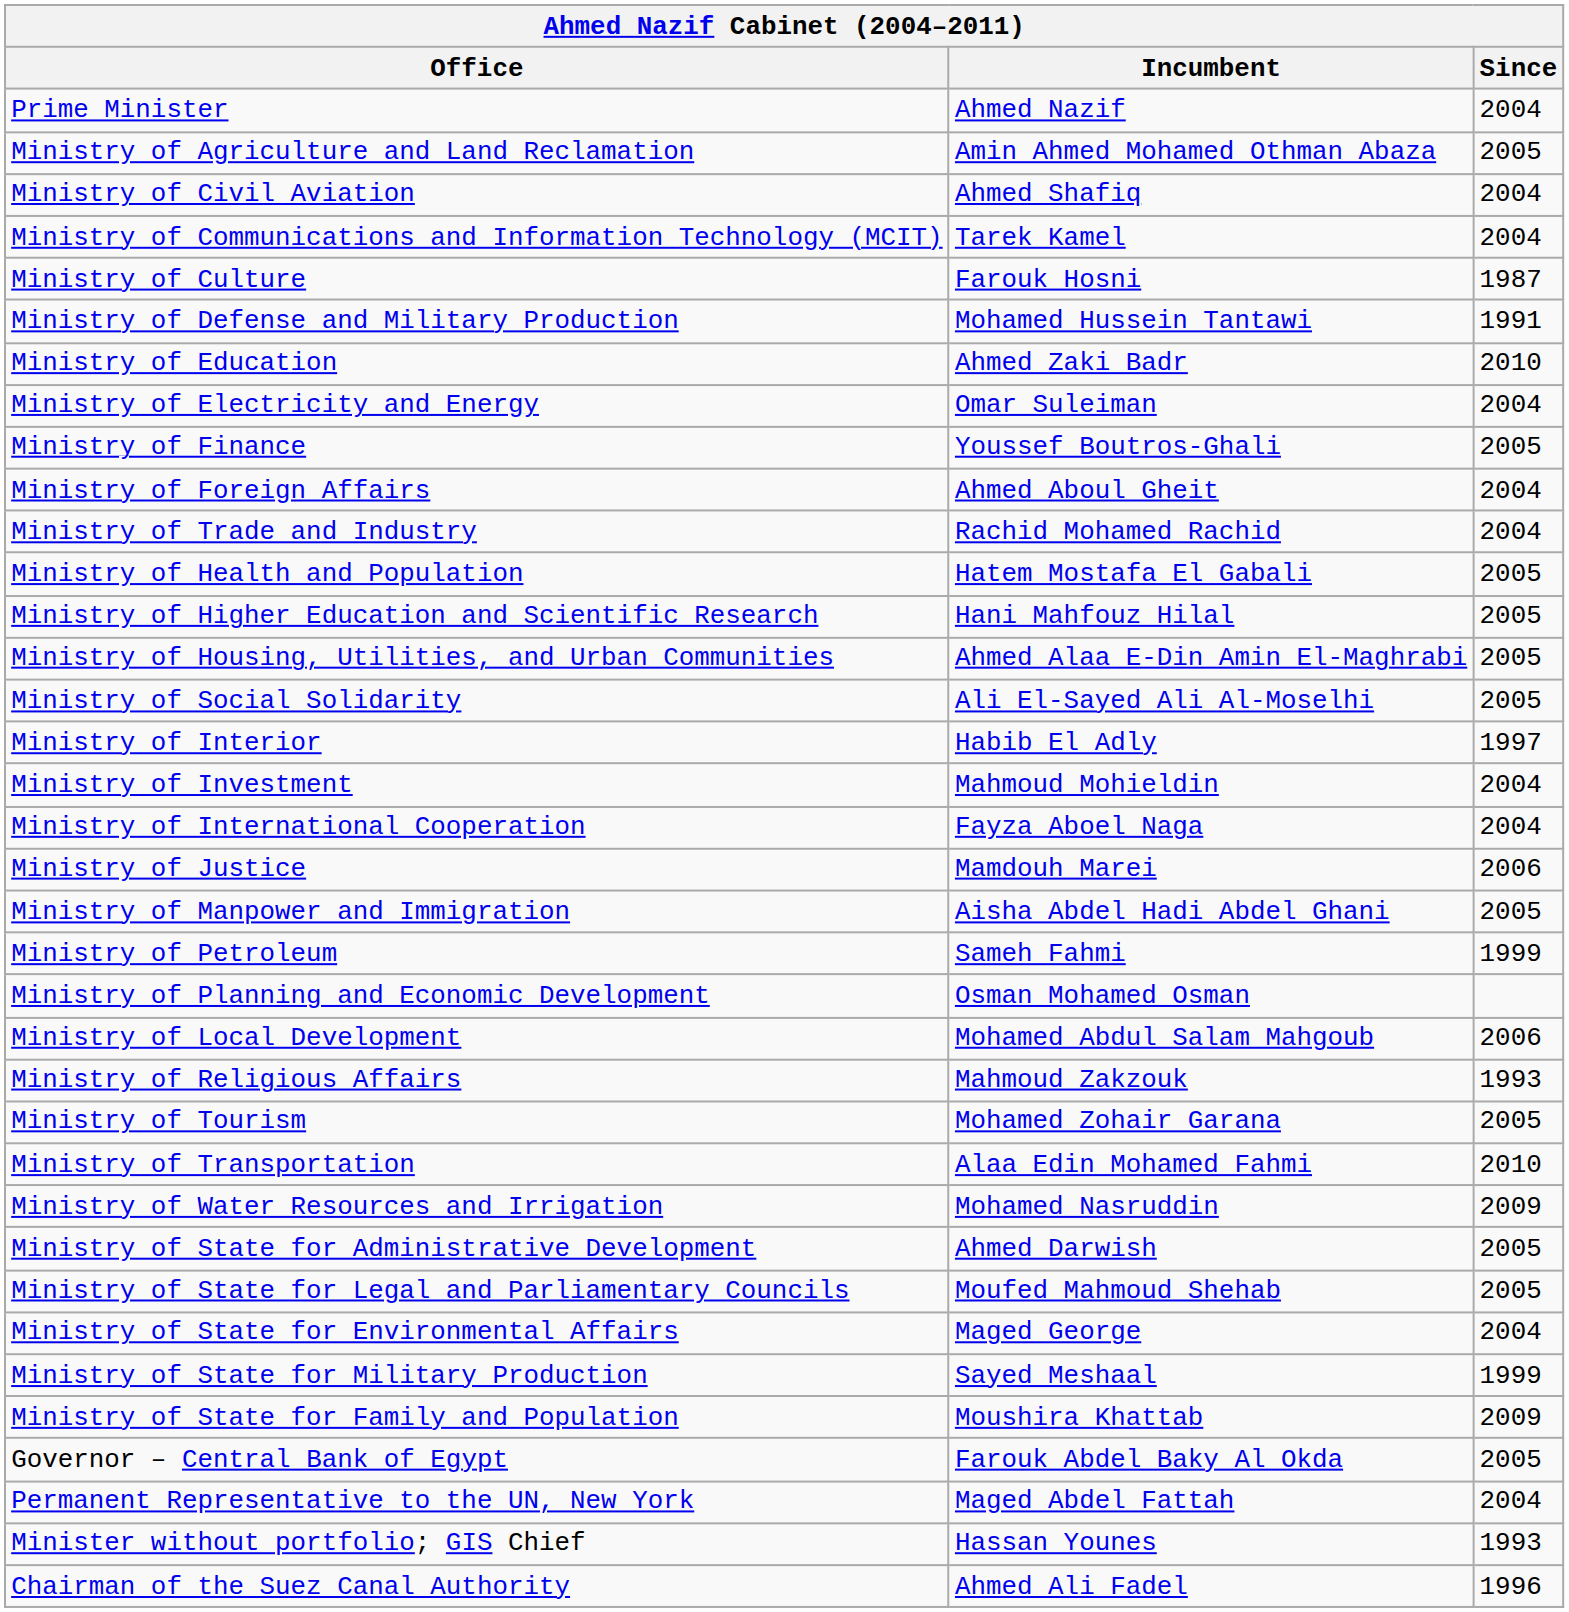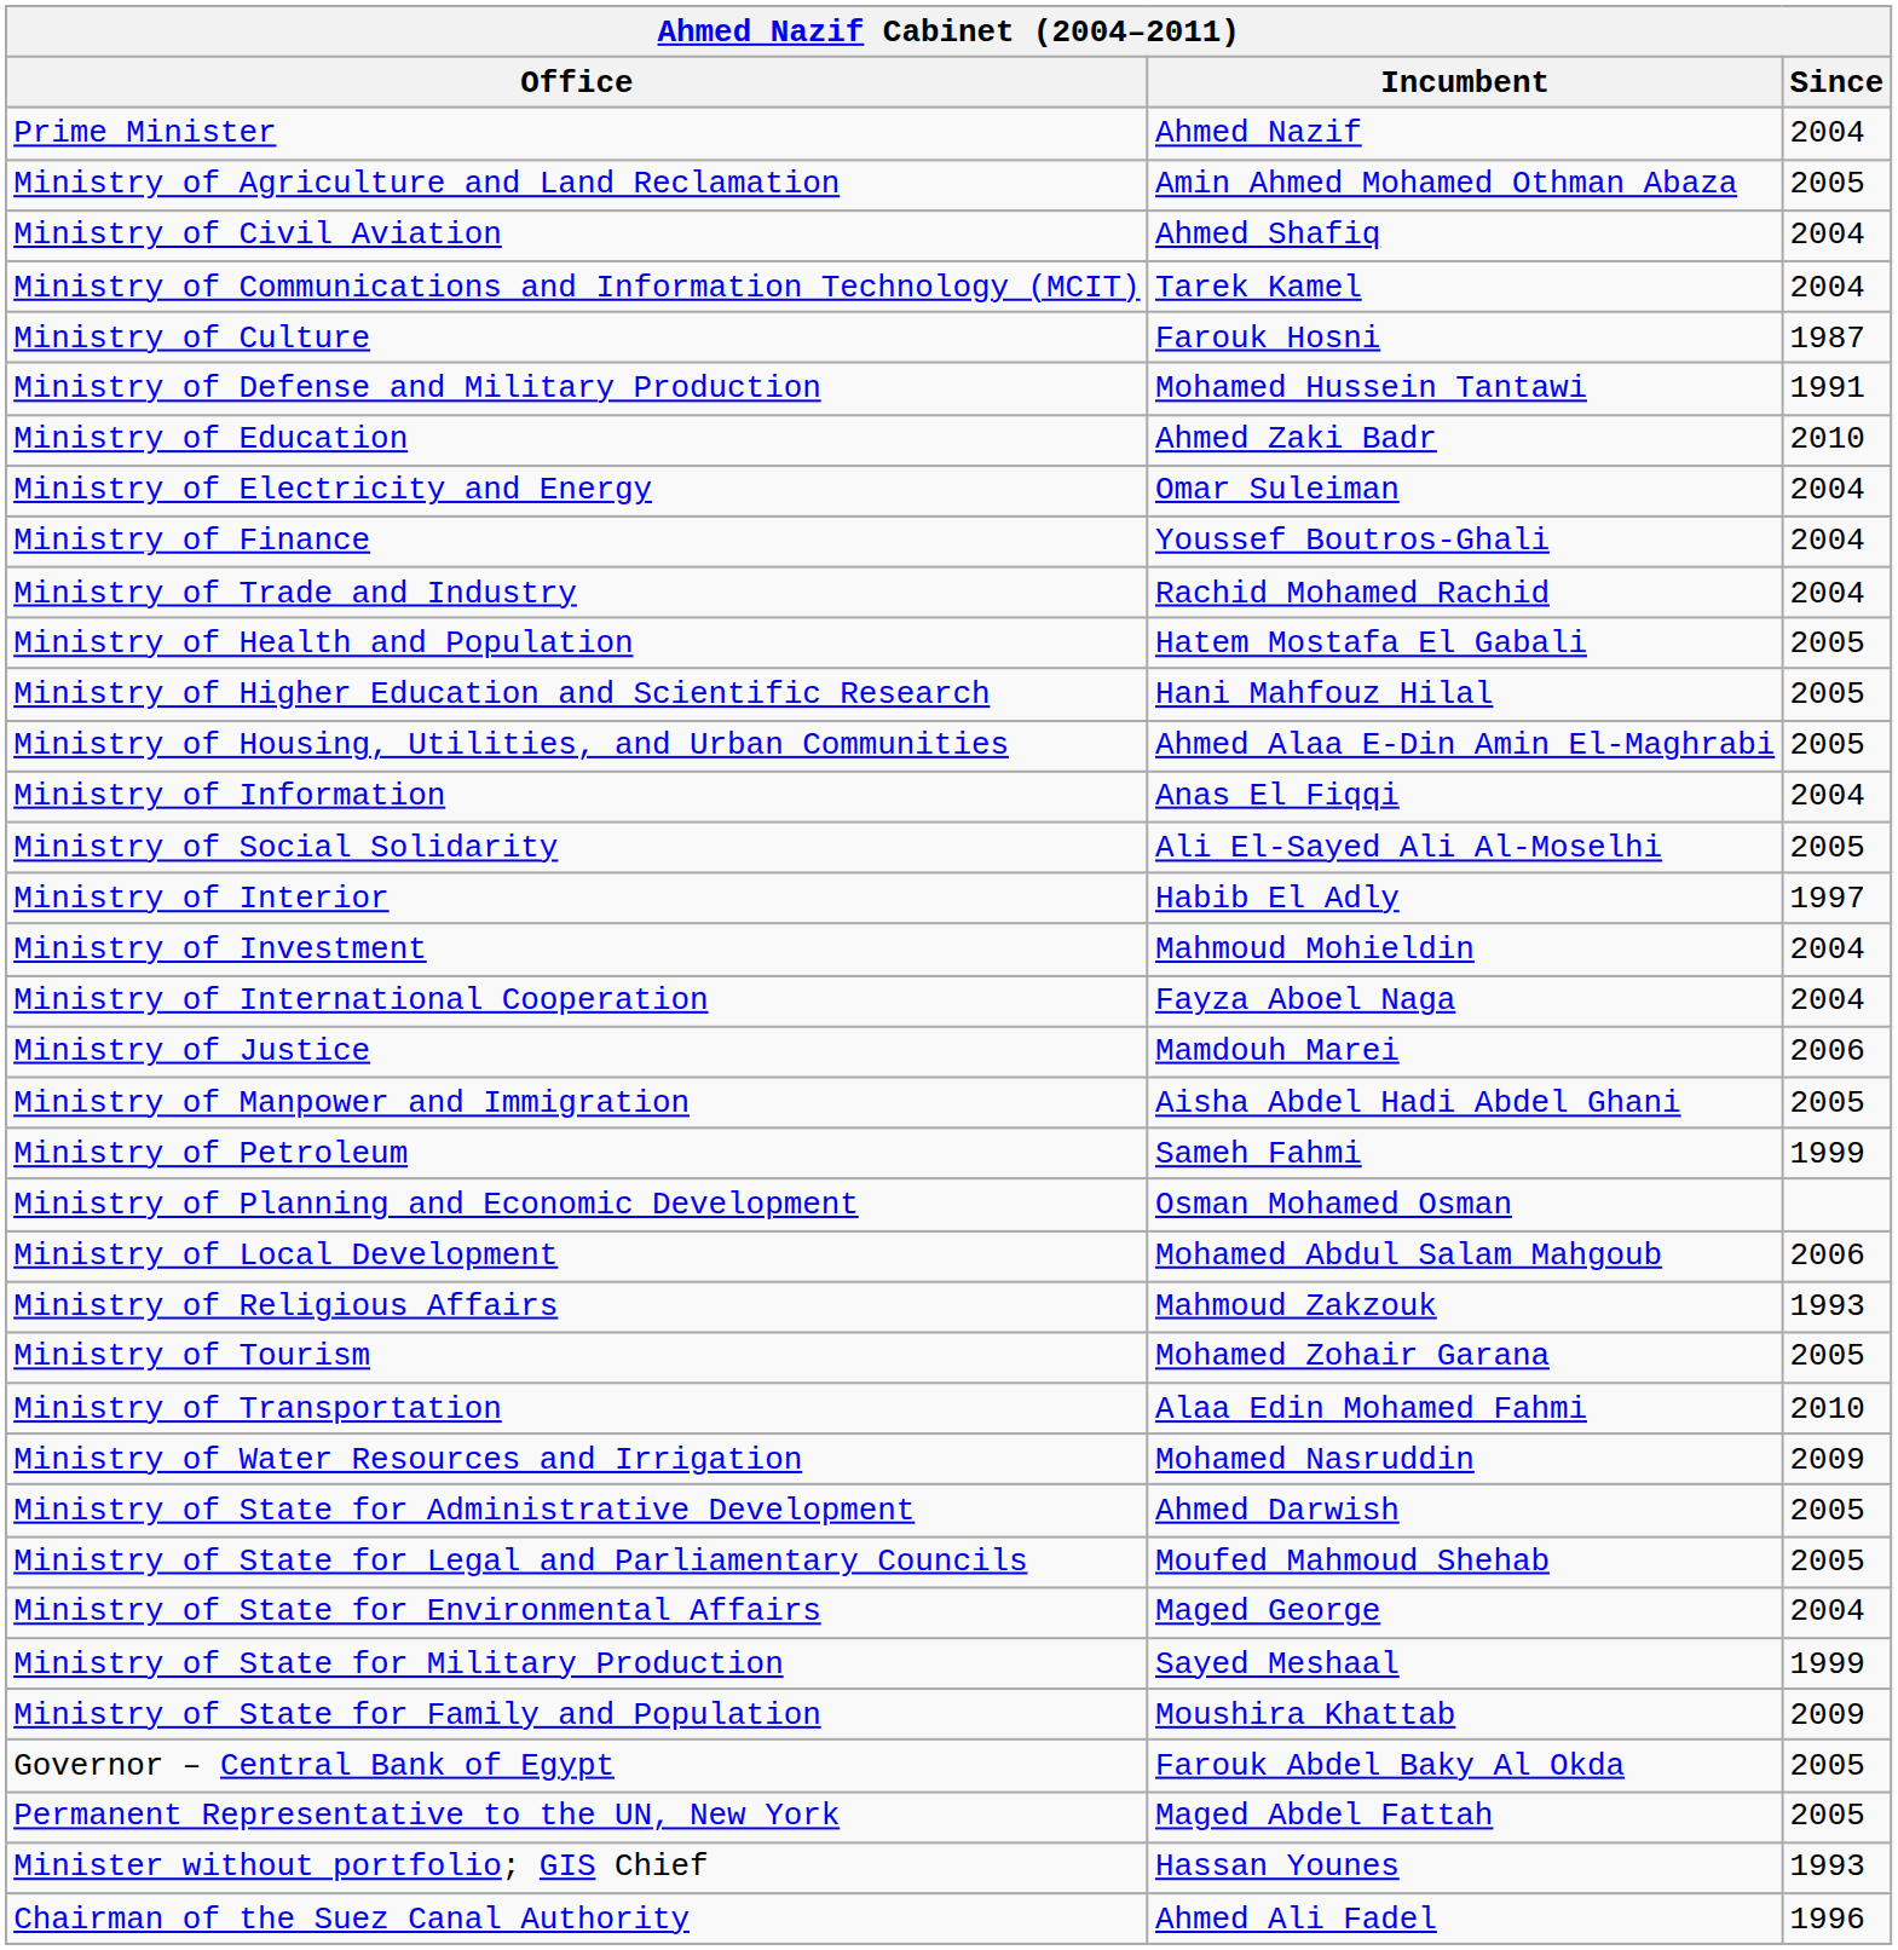Ministry of Finance | Since: 2005 -> 2004
- row: Ministry of Foreign Affairs | Ahmed Aboul Gheit | 2004
+ row: Ministry of Information | Anas El Fiqqi | 2004
Permanent Representative to the UN, New York | Since: 2004 -> 2005
